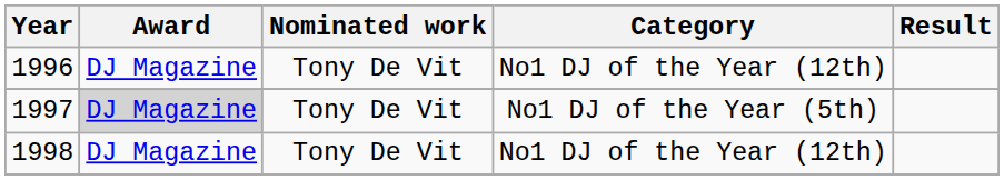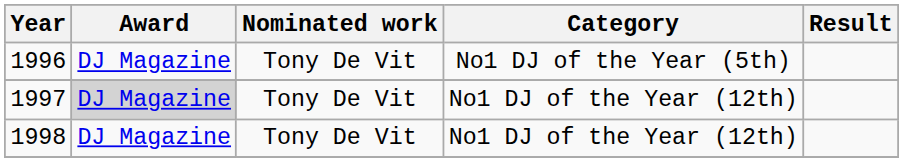1996 | Category: No1 DJ of the Year (12th) -> No1 DJ of the Year (5th)
1997 | Category: No1 DJ of the Year (5th) -> No1 DJ of the Year (12th)
